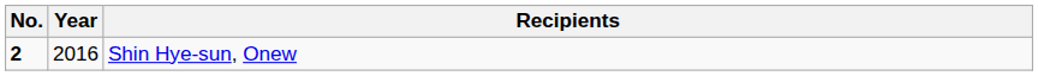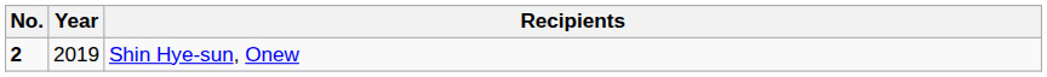Shin Hye-sun, Onew | Year: 2016 -> 2019
